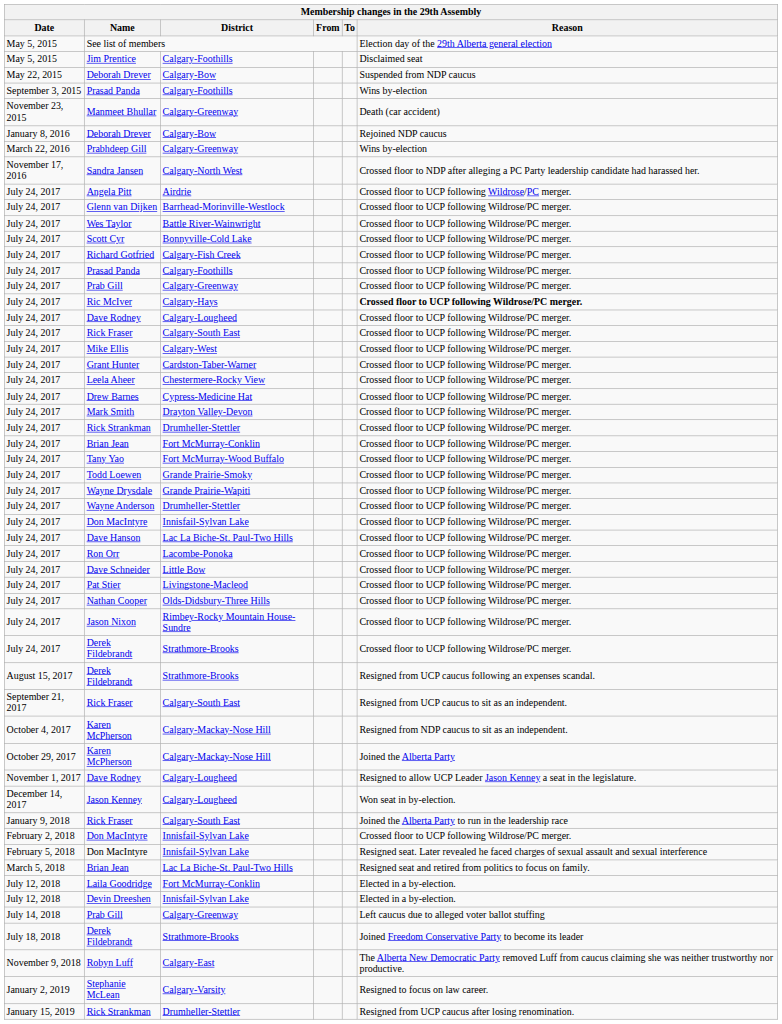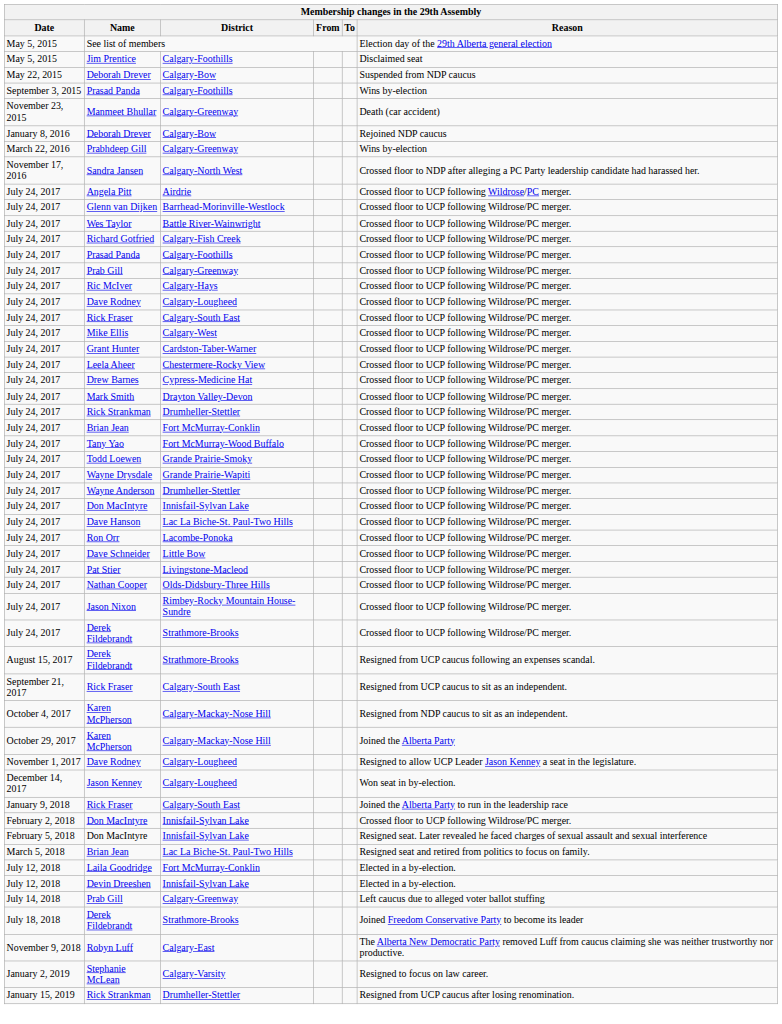- row: July 24, 2017 | Scott Cyr | Bonnyville-Cold Lake | Crossed floor to UCP following Wildrose/PC merger.
Ric McIver | Reason: bold -> normal
